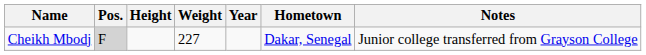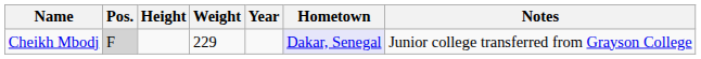Cheikh Mbodj | Weight: 227 -> 229
Cheikh Mbodj | Hometown: no background -> lavender background
